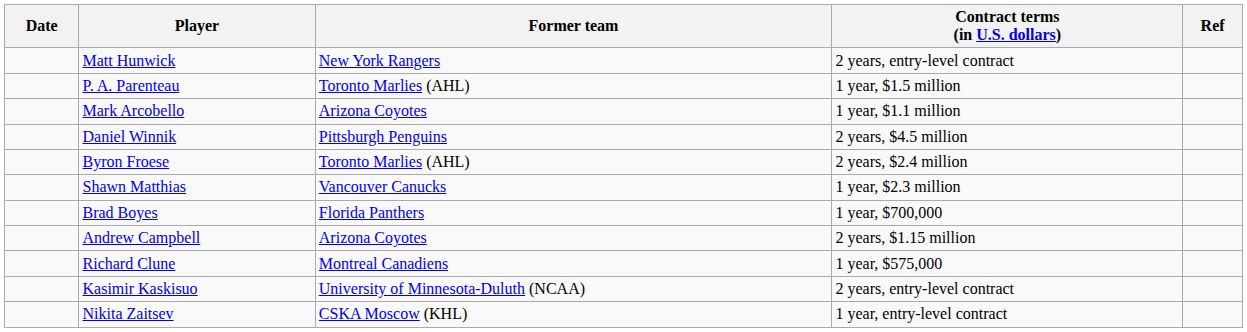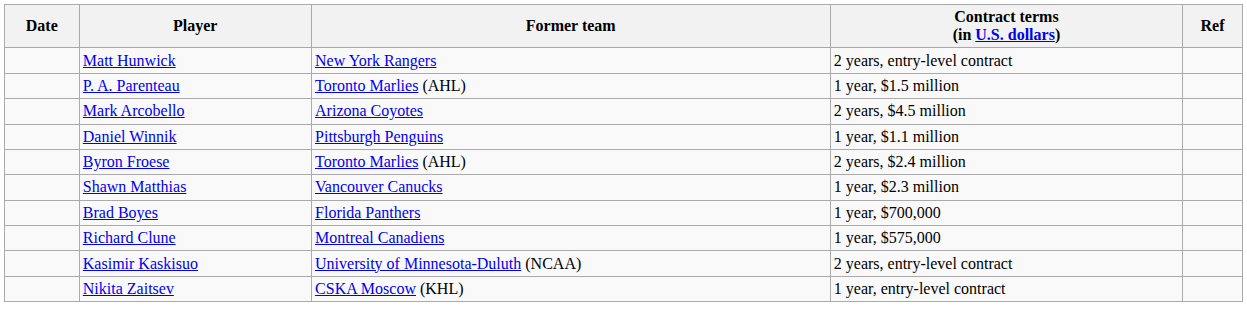Mark Arcobello | Contract terms (in U.S. dollars): 1 year, $1.1 million -> 2 years, $4.5 million
Daniel Winnik | Contract terms (in U.S. dollars): 2 years, $4.5 million -> 1 year, $1.1 million
- row: Andrew Campbell | Arizona Coyotes | 2 years, $1.15 million
